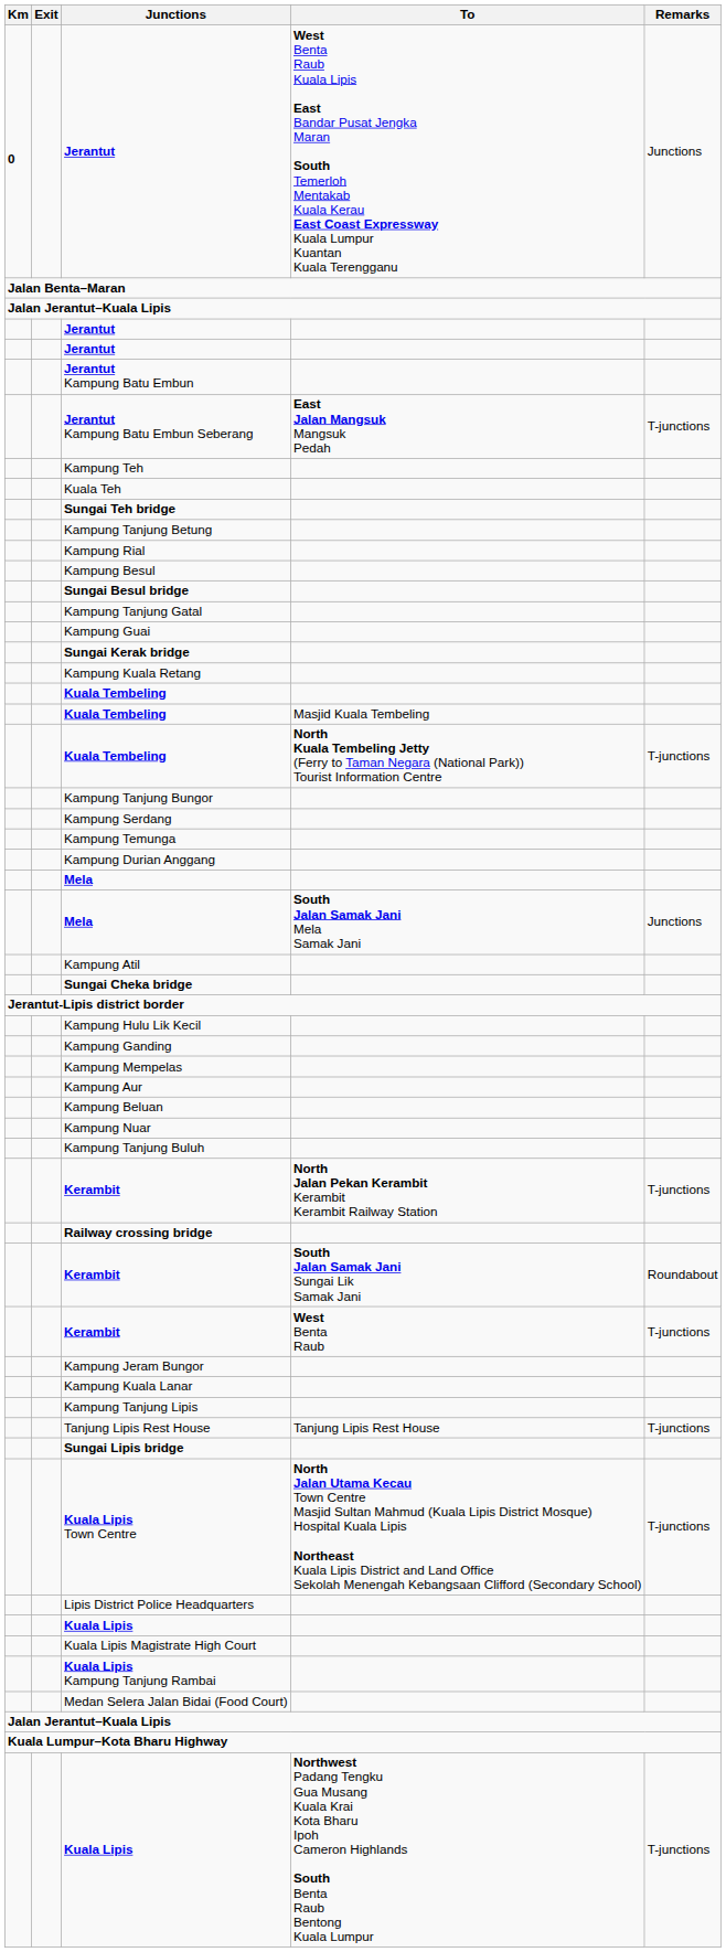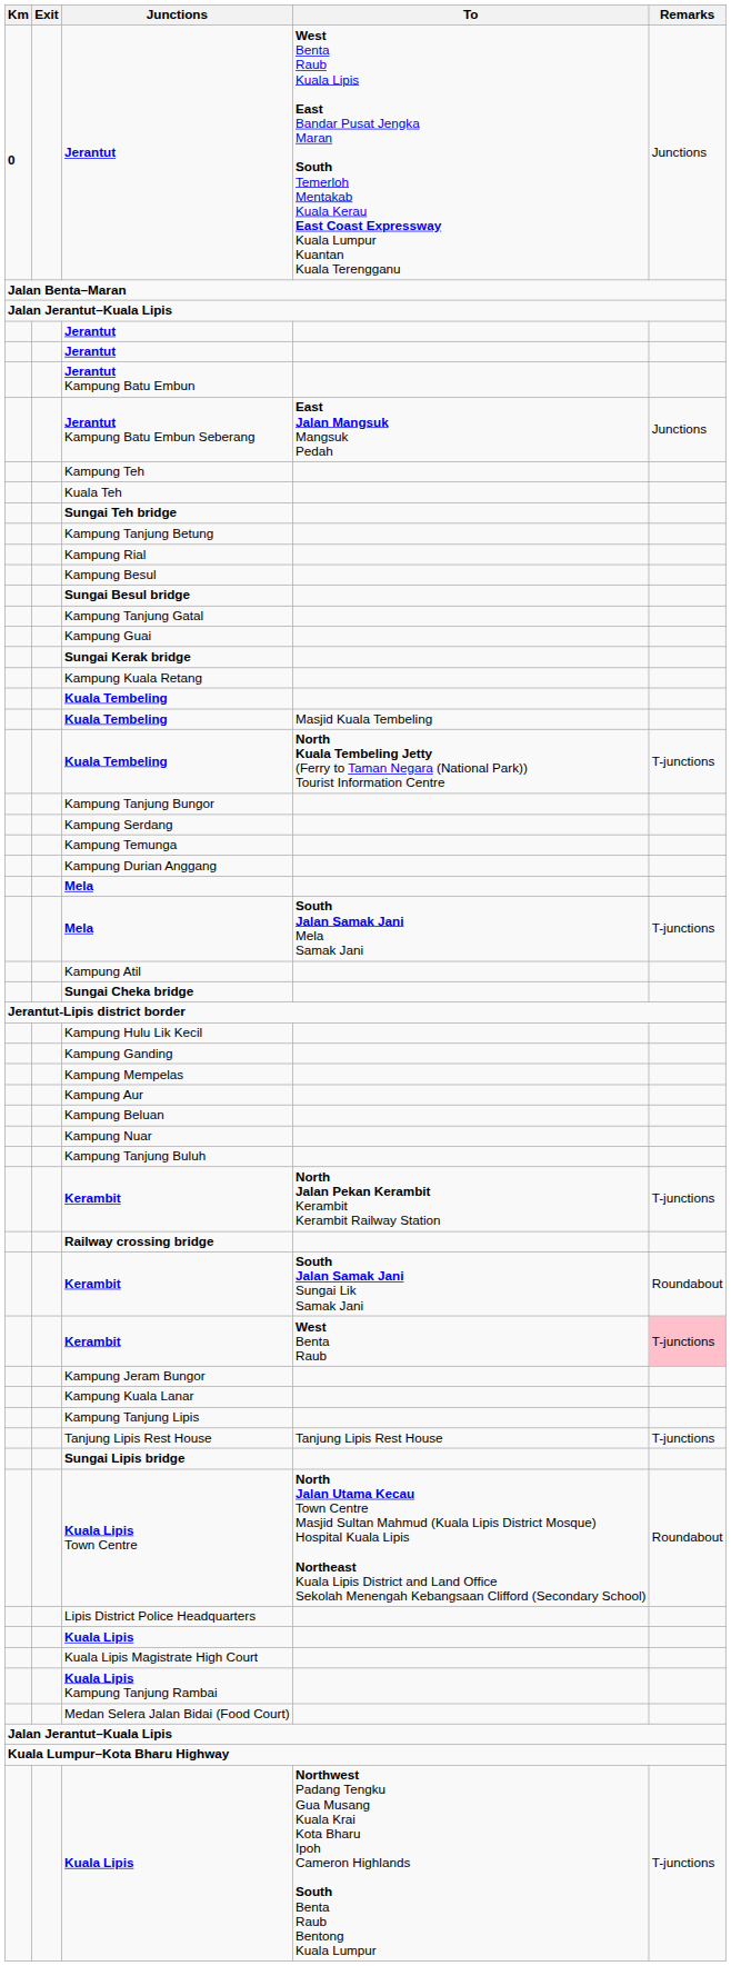Jerantut Kampung Batu Embun Seberang | Remarks: T-junctions -> Junctions
Mela / South Jalan Samak Jani Mela Samak Jani | Remarks: Junctions -> T-junctions
Kerambit / West Benta Raub | Remarks: no background -> pink background
Kuala Lipis Town Centre | Remarks: T-junctions -> Roundabout
